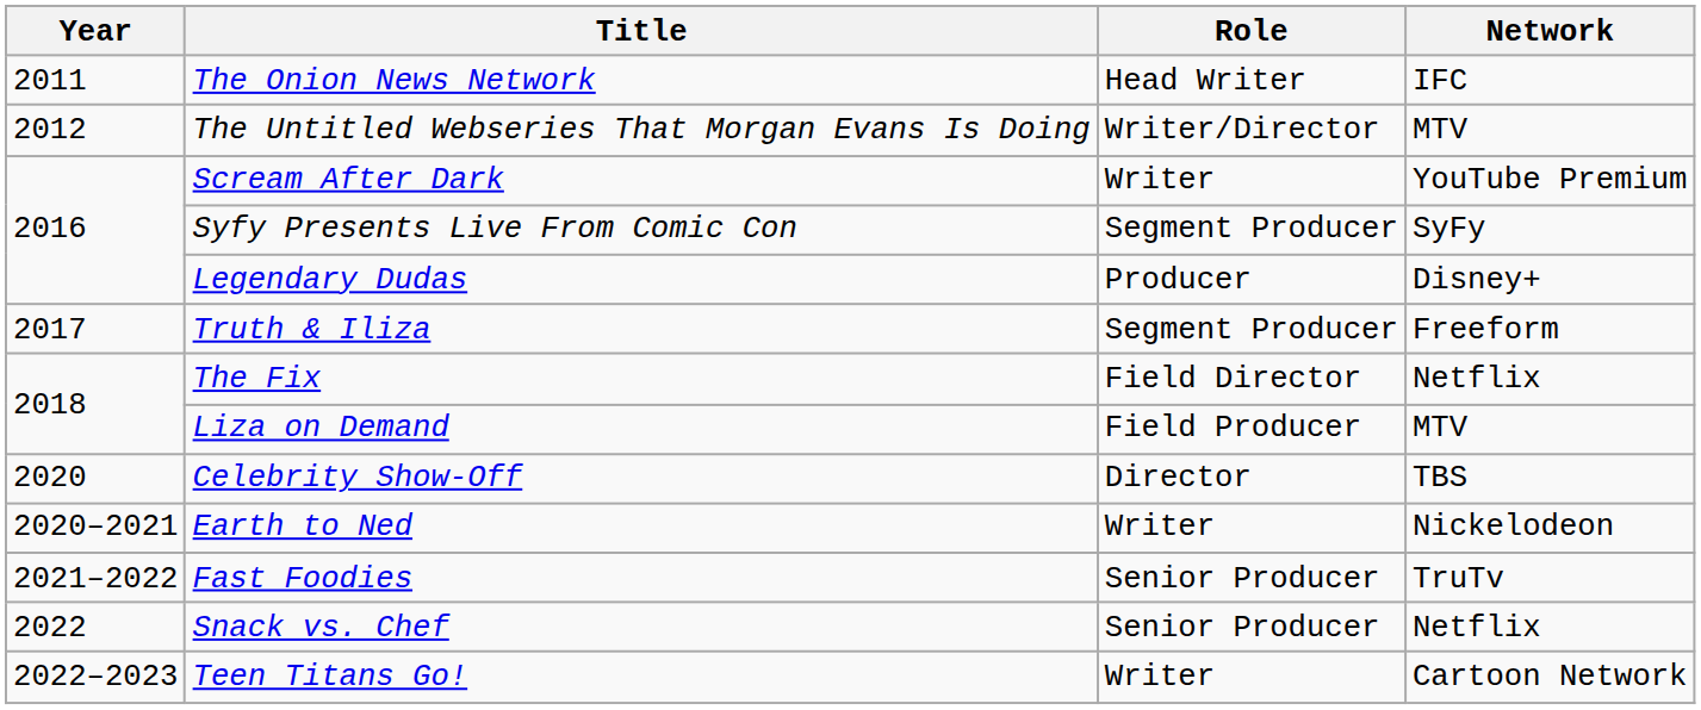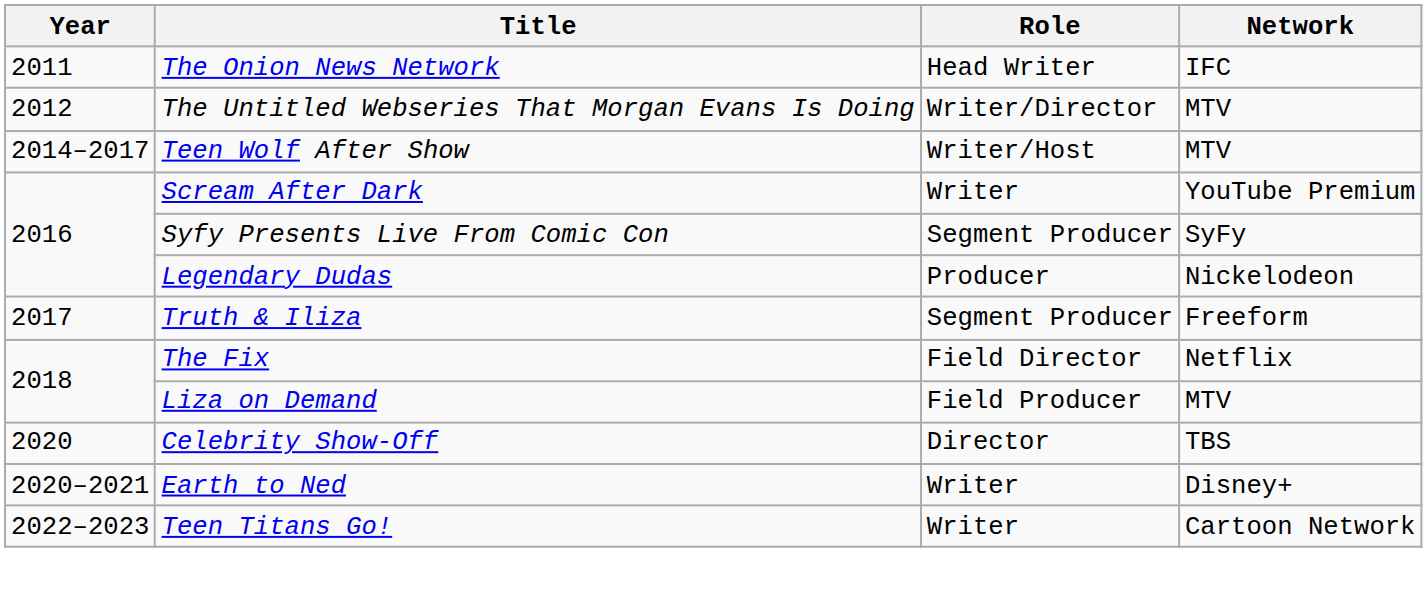+ row: 2014–2017 | Teen Wolf After Show | Writer/Host | MTV
Legendary Dudas | Network: Disney+ -> Nickelodeon
Earth to Ned | Network: Nickelodeon -> Disney+
- row: 2021–2022 | Fast Foodies | Senior Producer | TruTv
- row: 2022 | Snack vs. Chef | Senior Producer | Netflix
